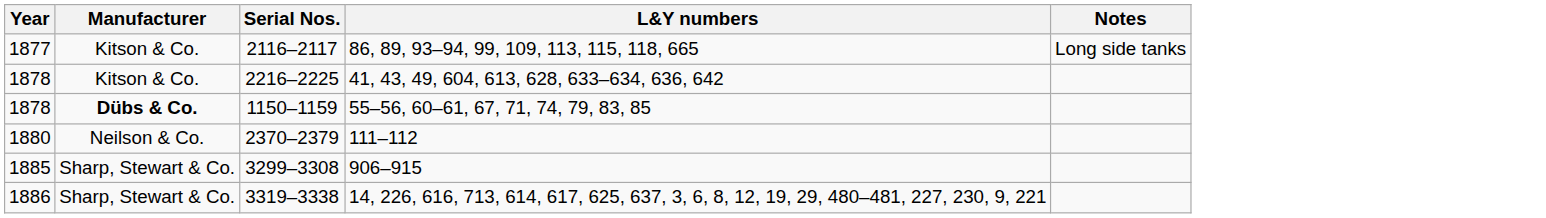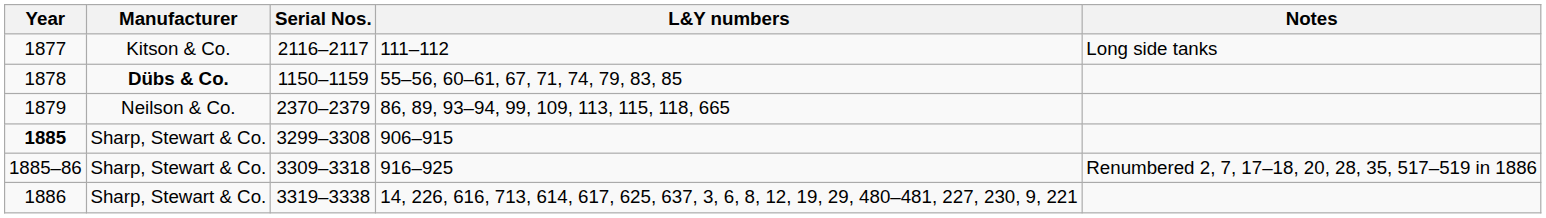2116–2117 | L&Y numbers: 86, 89, 93–94, 99, 109, 113, 115, 118, 665 -> 111–112
- row: 1878 | Kitson & Co. | 2216–2225 | 41, 43, 49, 604, 613, 628, 633–634, 636, 642
2370–2379 | Year: 1880 -> 1879
2370–2379 | L&Y numbers: 111–112 -> 86, 89, 93–94, 99, 109, 113, 115, 118, 665
3299–3308 | Year: normal -> bold
+ row: 1885–86 | Sharp, Stewart & Co. | 3309–3318 | 916–925 | Renumbered 2, 7, 17–18, 20, 28, 35, 517–519 in 1886
